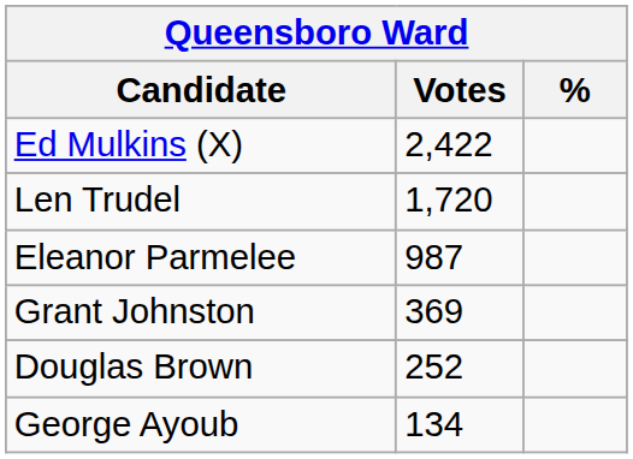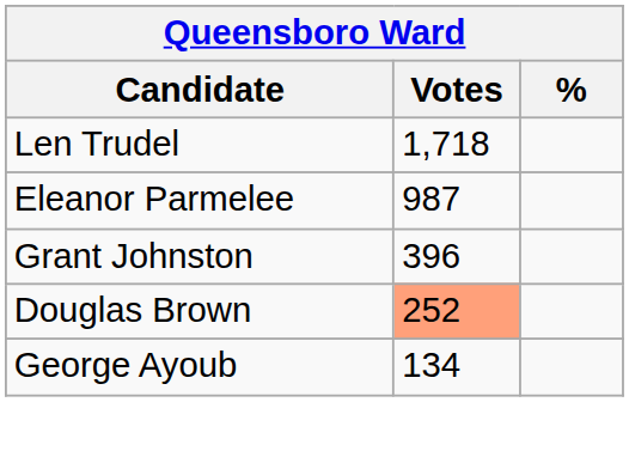- row: Ed Mulkins (X) | 2,422
Len Trudel | Votes: 1,720 -> 1,718
Grant Johnston | Votes: 369 -> 396
Douglas Brown | Votes: no background -> lightsalmon background
